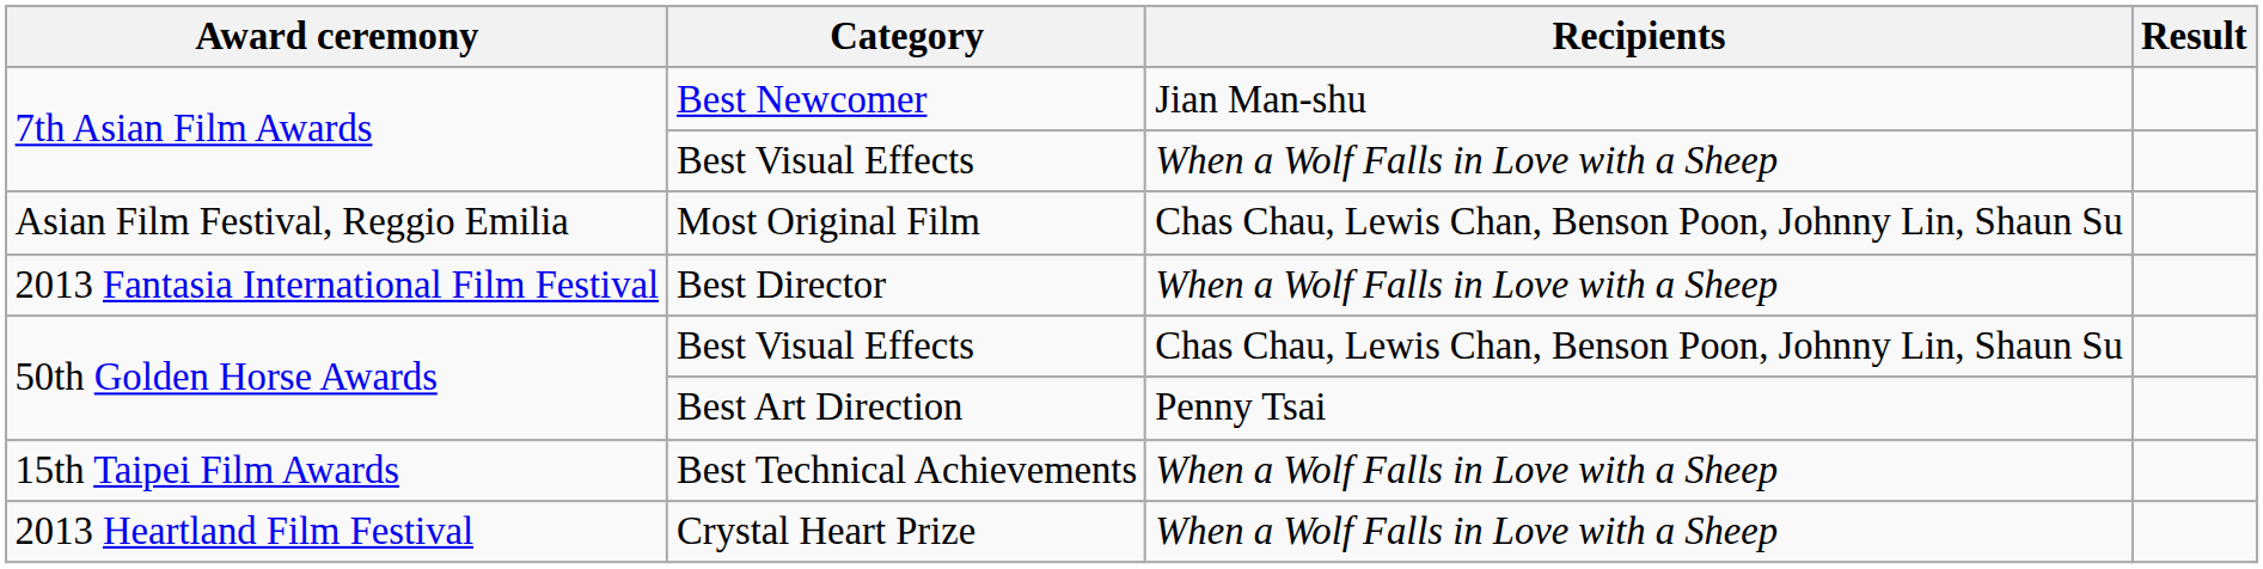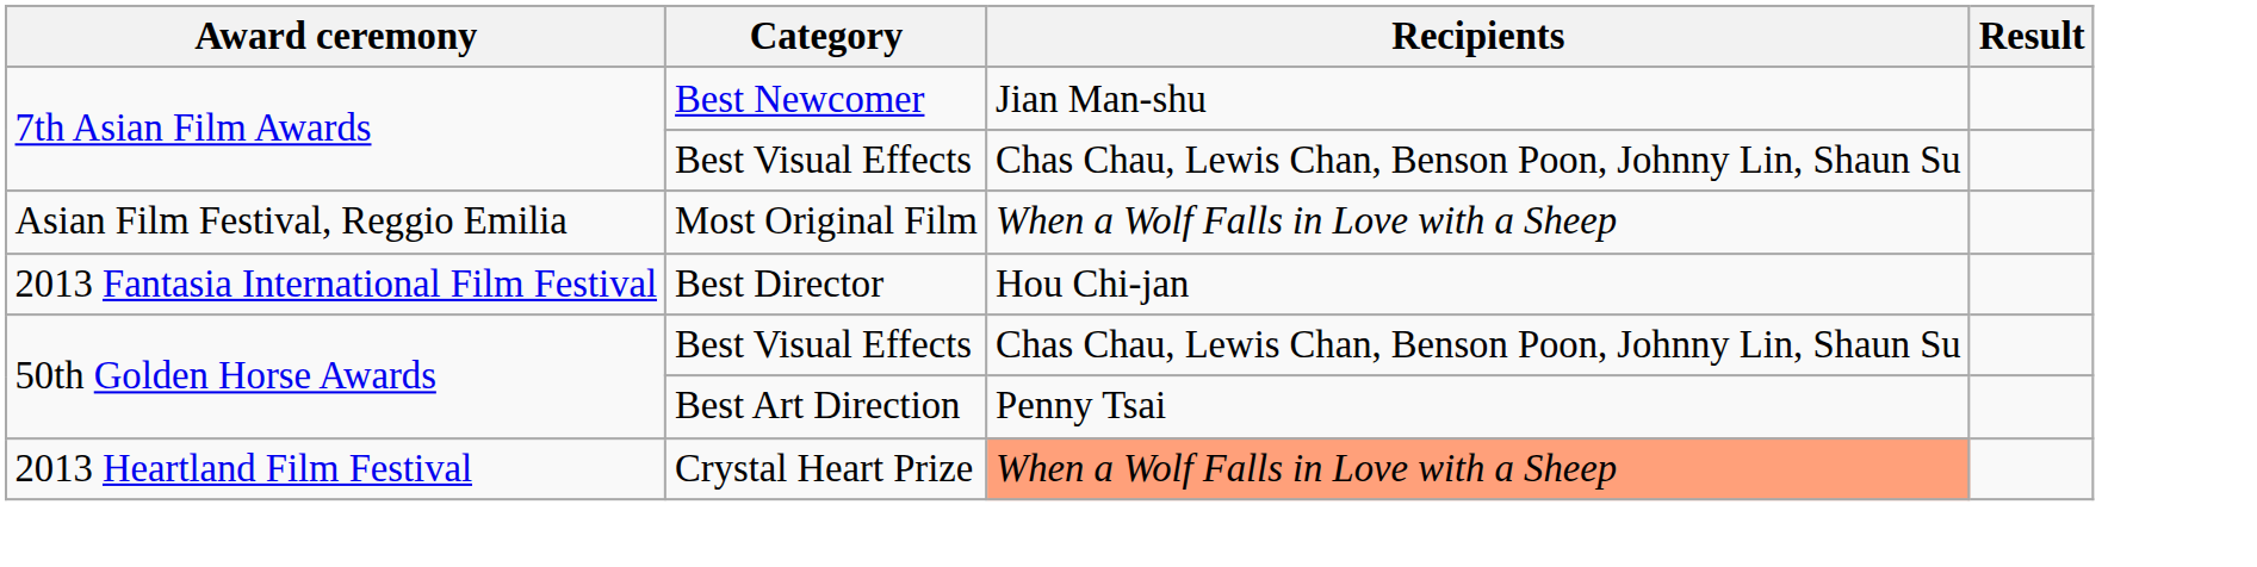7th Asian Film Awards / Best Visual Effects | Recipients: When a Wolf Falls in Love with a Sheep -> Chas Chau, Lewis Chan, Benson Poon, Johnny Lin, Shaun Su
Most Original Film | Recipients: Chas Chau, Lewis Chan, Benson Poon, Johnny Lin, Shaun Su -> When a Wolf Falls in Love with a Sheep
Best Director | Recipients: When a Wolf Falls in Love with a Sheep -> Hou Chi-jan
- row: 15th Taipei Film Awards | Best Technical Achievements | When a Wolf Falls in Love with a Sheep
Crystal Heart Prize | Recipients: no background -> lightsalmon background
